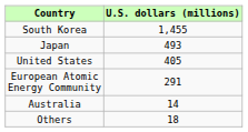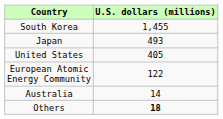European Atomic Energy Community | U.S. dollars (millions): 291 -> 122
Others | U.S. dollars (millions): normal -> bold
